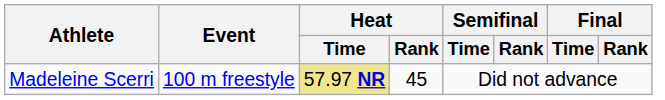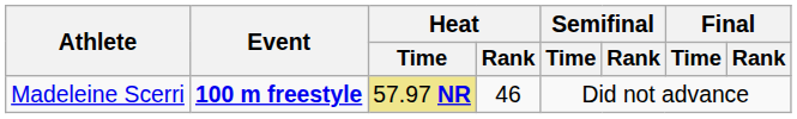Madeleine Scerri | Event: normal -> bold
Madeleine Scerri | Heat / Rank: 45 -> 46
